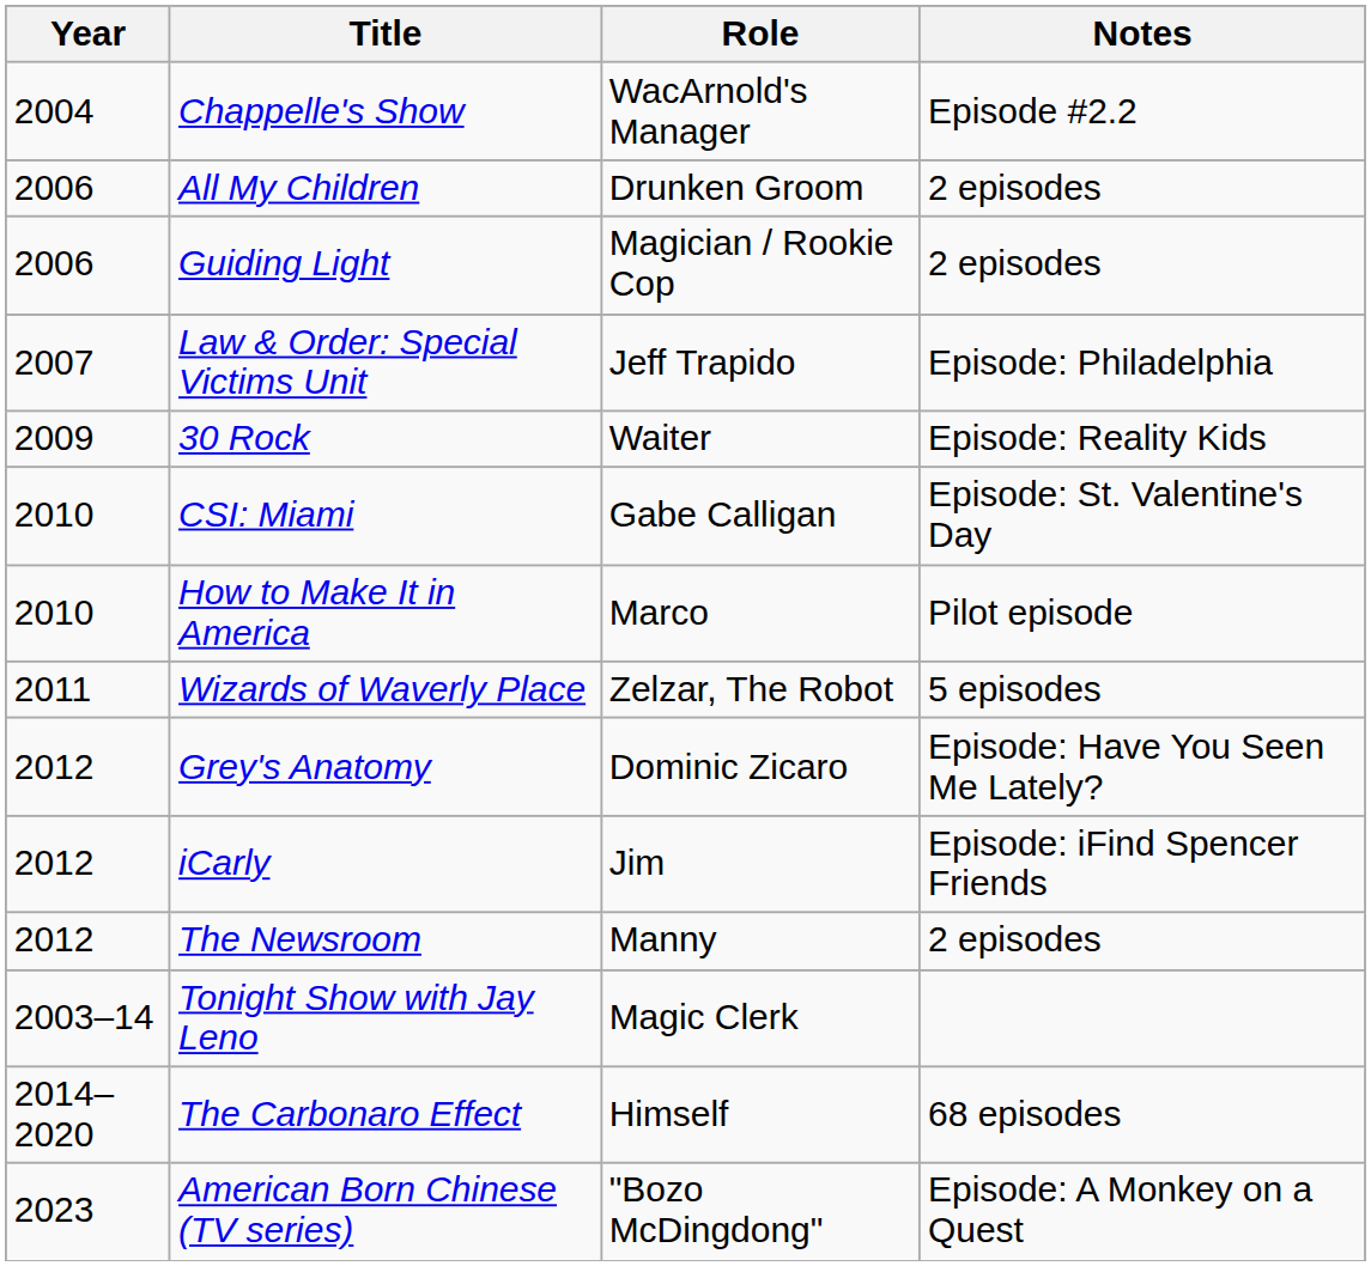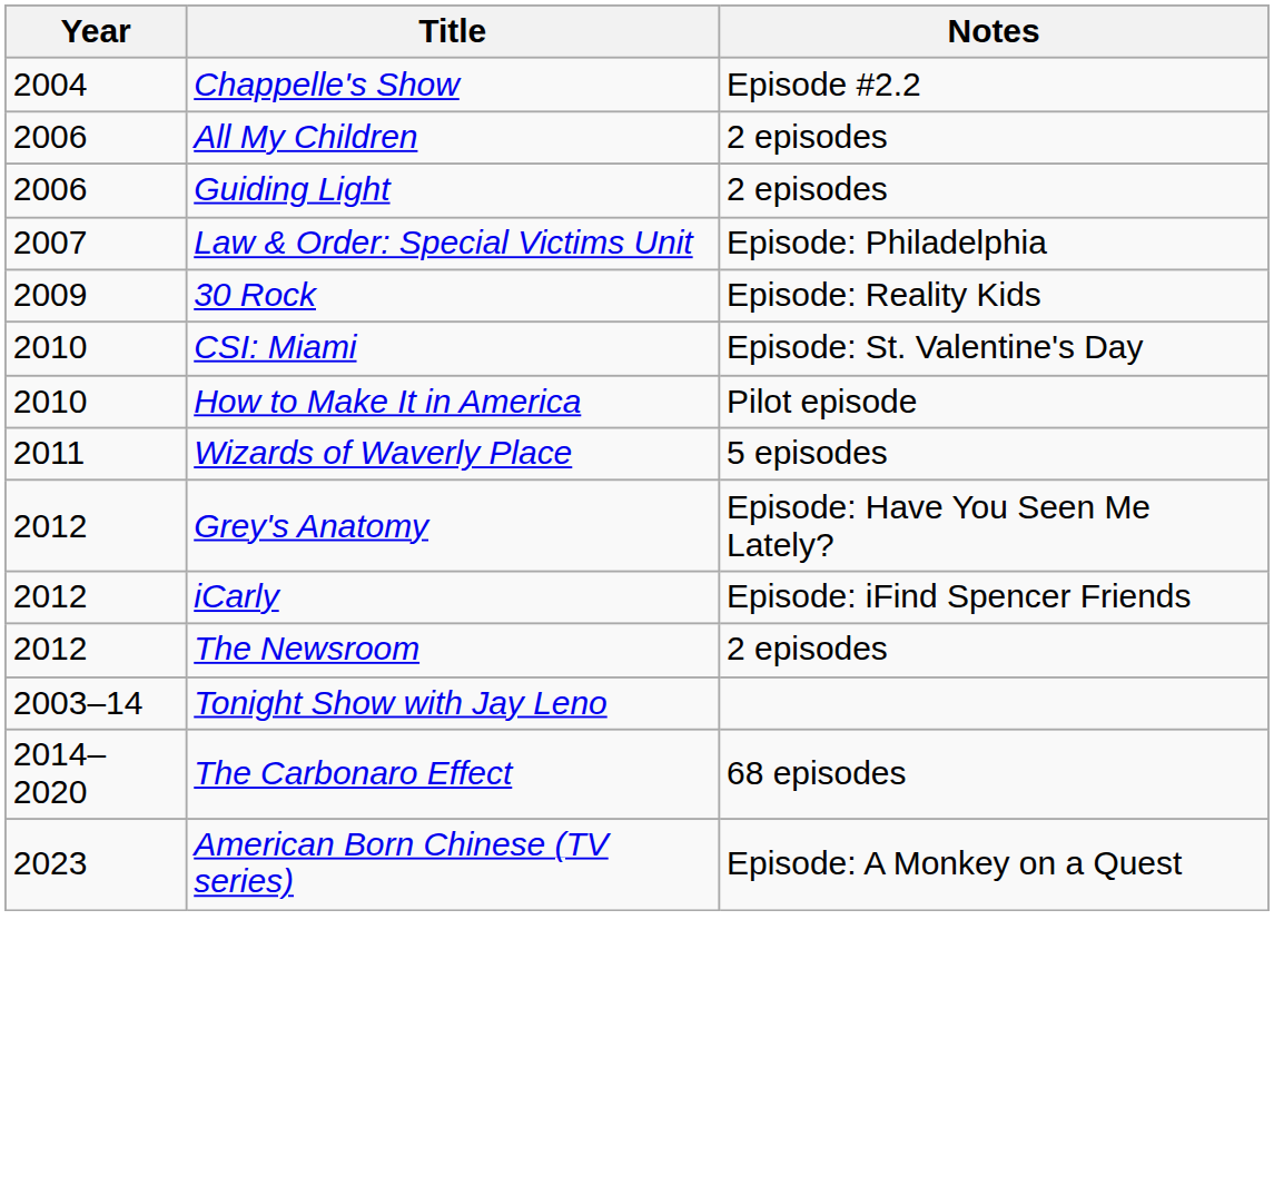- column: Role | WacArnold's Manager | Drunken Groom | Magician / Rookie Cop | Jeff Trapido | Waiter | Gabe Calligan | Marco | Zelzar, The Robot | Dominic Zicaro | Jim | Manny | Magic Clerk | Himself | "Bozo McDingdong"
